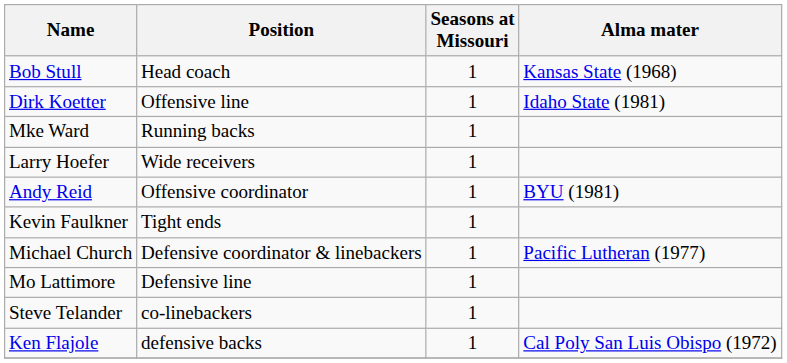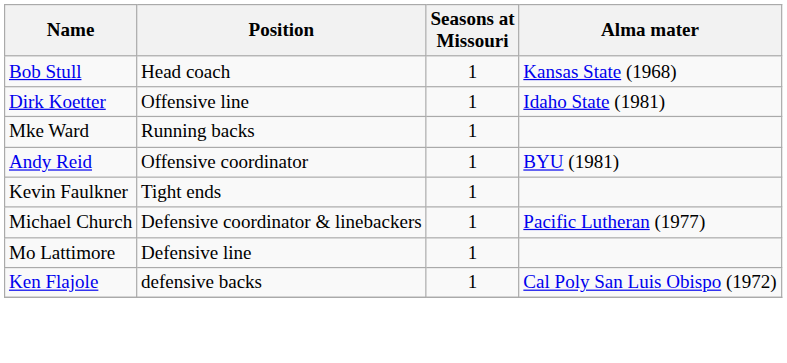- row: Larry Hoefer | Wide receivers | 1
- row: Steve Telander | co-linebackers | 1
